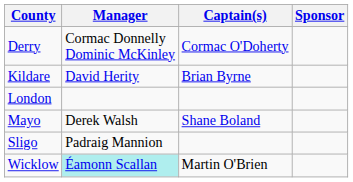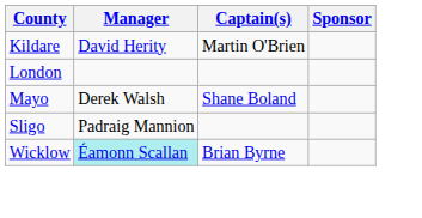- row: Derry | Cormac Donnelly Dominic McKinley | Cormac O'Doherty
Kildare | Captain(s): Brian Byrne -> Martin O'Brien
Wicklow | Captain(s): Martin O'Brien -> Brian Byrne
